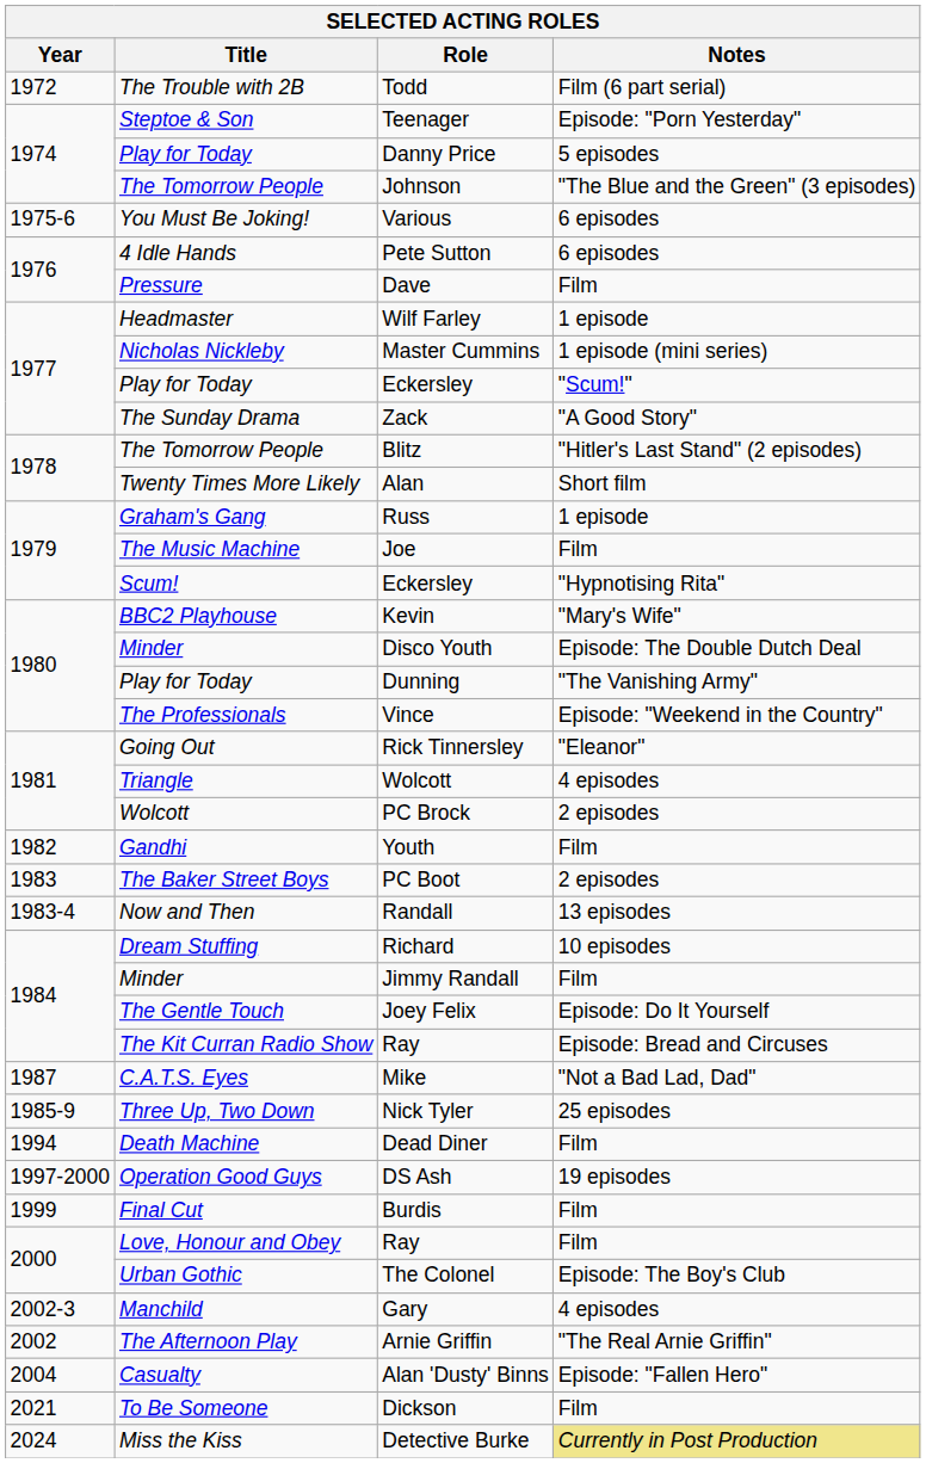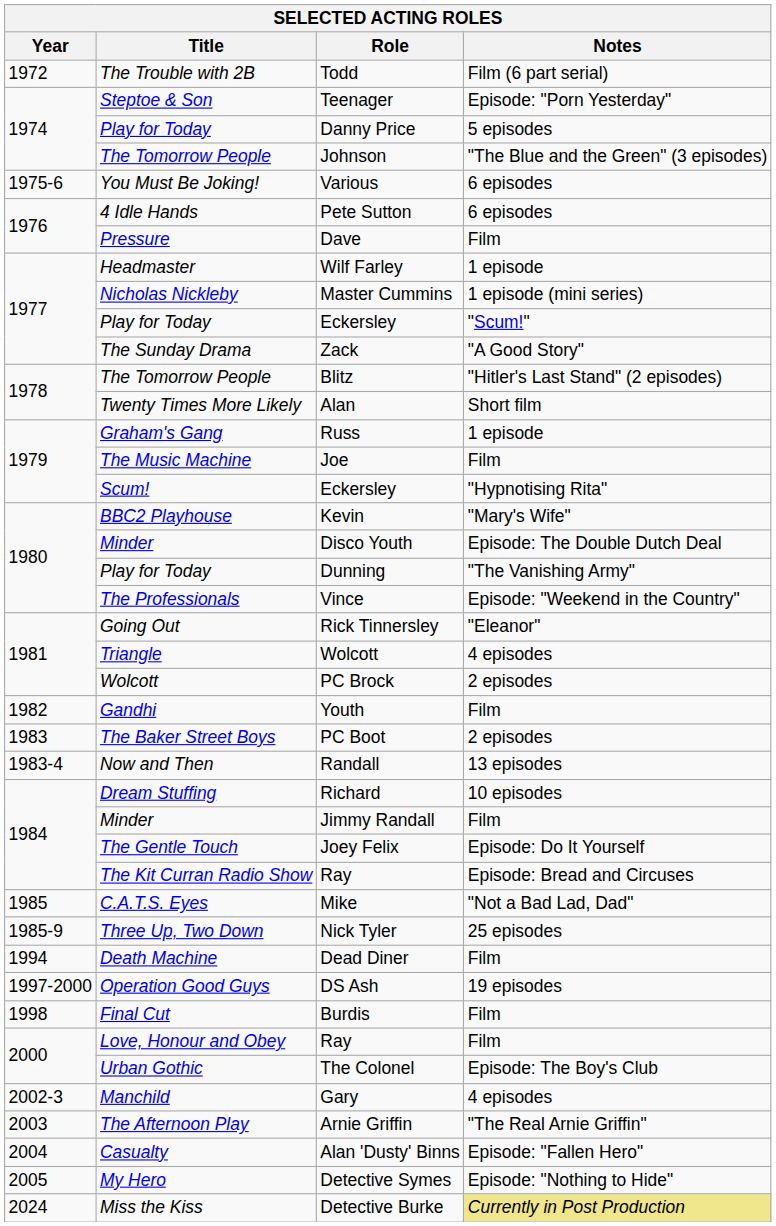Mike | Year: 1987 -> 1985
Burdis | Year: 1999 -> 1998
Arnie Griffin | Year: 2002 -> 2003
+ row: 2005 | My Hero | Detective Symes | Episode: "Nothing to Hide"
- row: 2021 | To Be Someone | Dickson | Film
